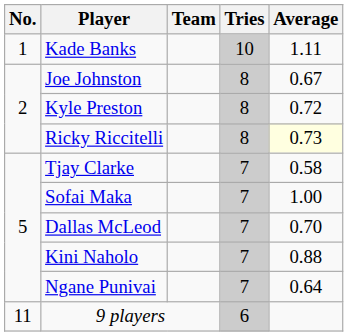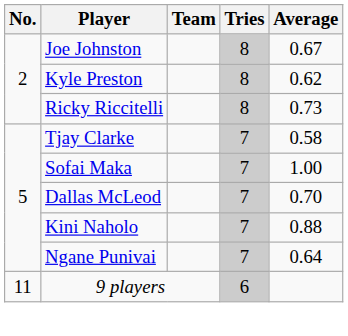- row: 1 | Kade Banks | 10 | 1.11
Kyle Preston | Average: 0.72 -> 0.62
Ricky Riccitelli | Average: lightyellow background -> no background
